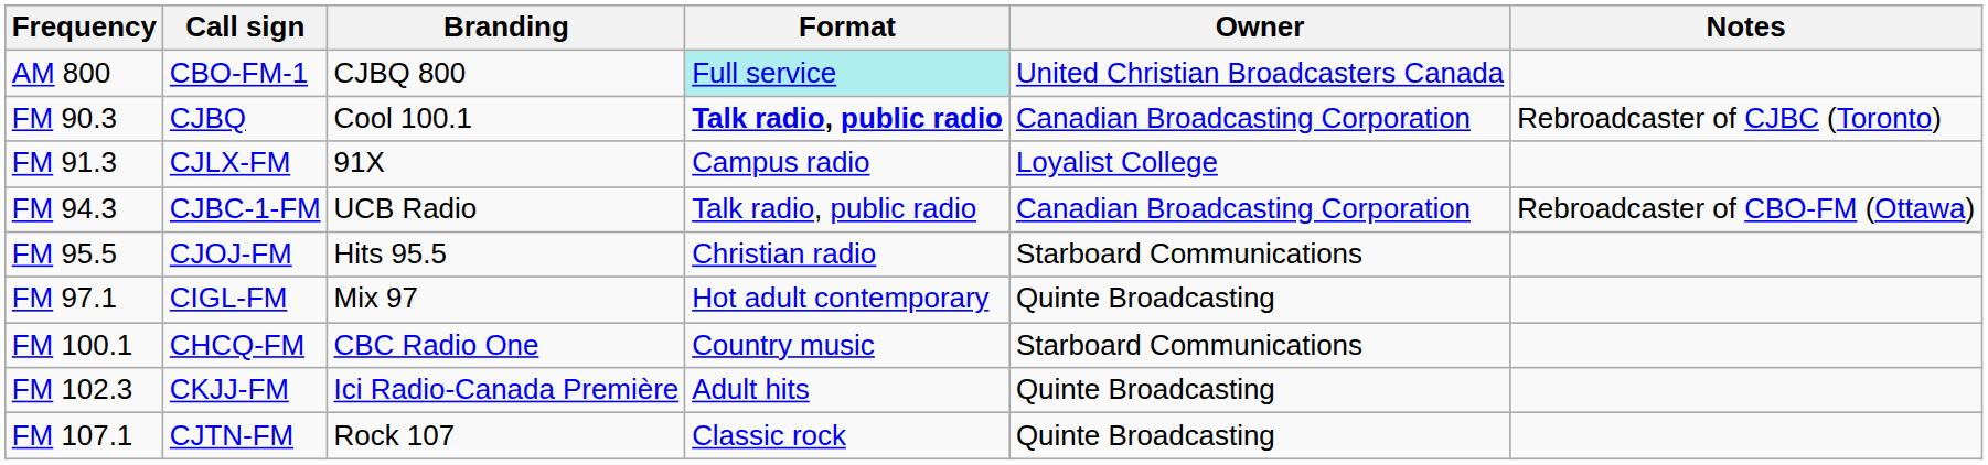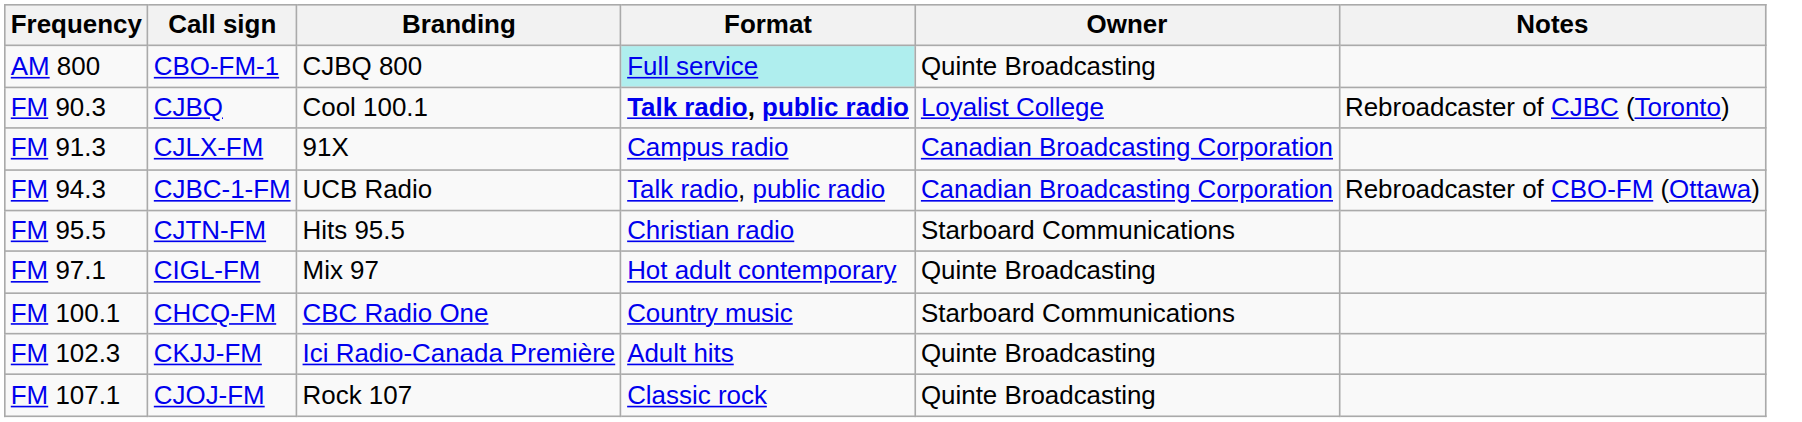AM 800 | Owner: United Christian Broadcasters Canada -> Quinte Broadcasting
FM 90.3 | Owner: Canadian Broadcasting Corporation -> Loyalist College
FM 91.3 | Owner: Loyalist College -> Canadian Broadcasting Corporation
FM 95.5 | Call sign: CJOJ-FM -> CJTN-FM
FM 107.1 | Call sign: CJTN-FM -> CJOJ-FM
